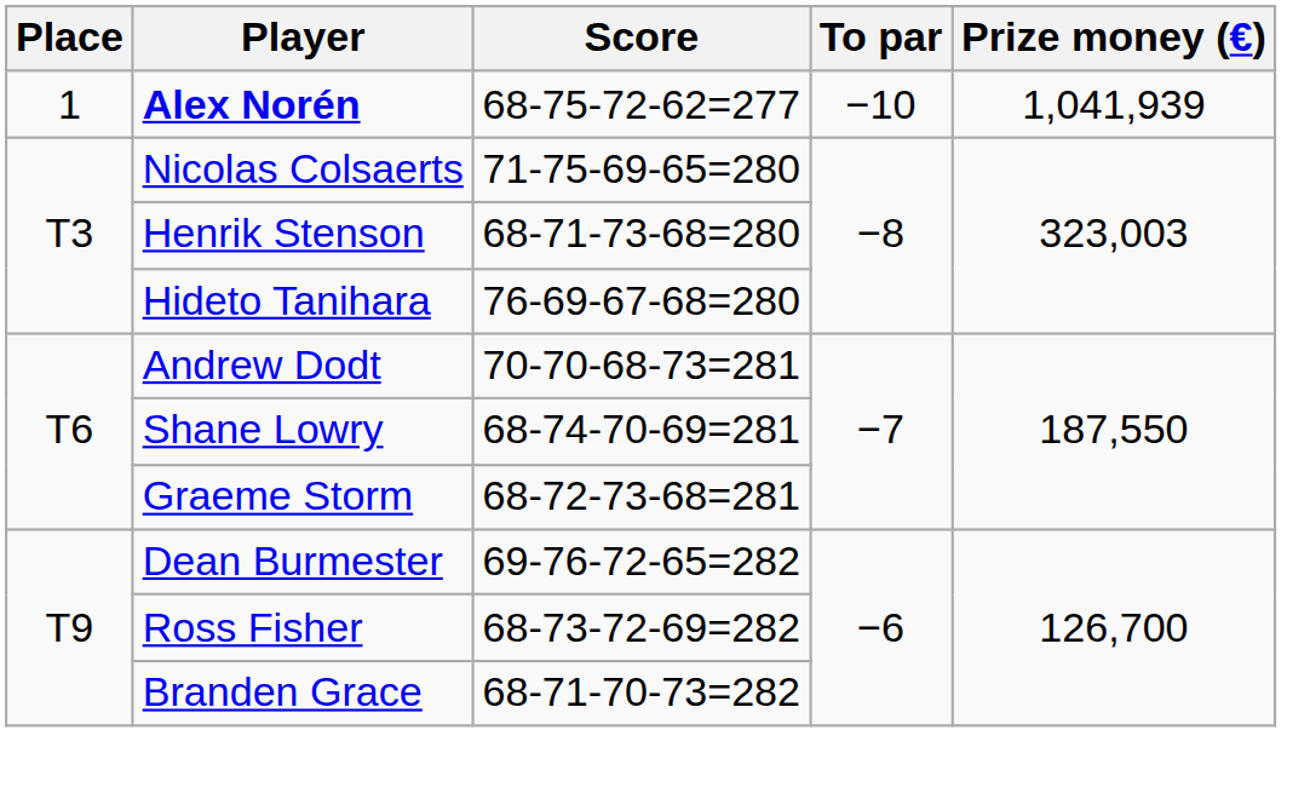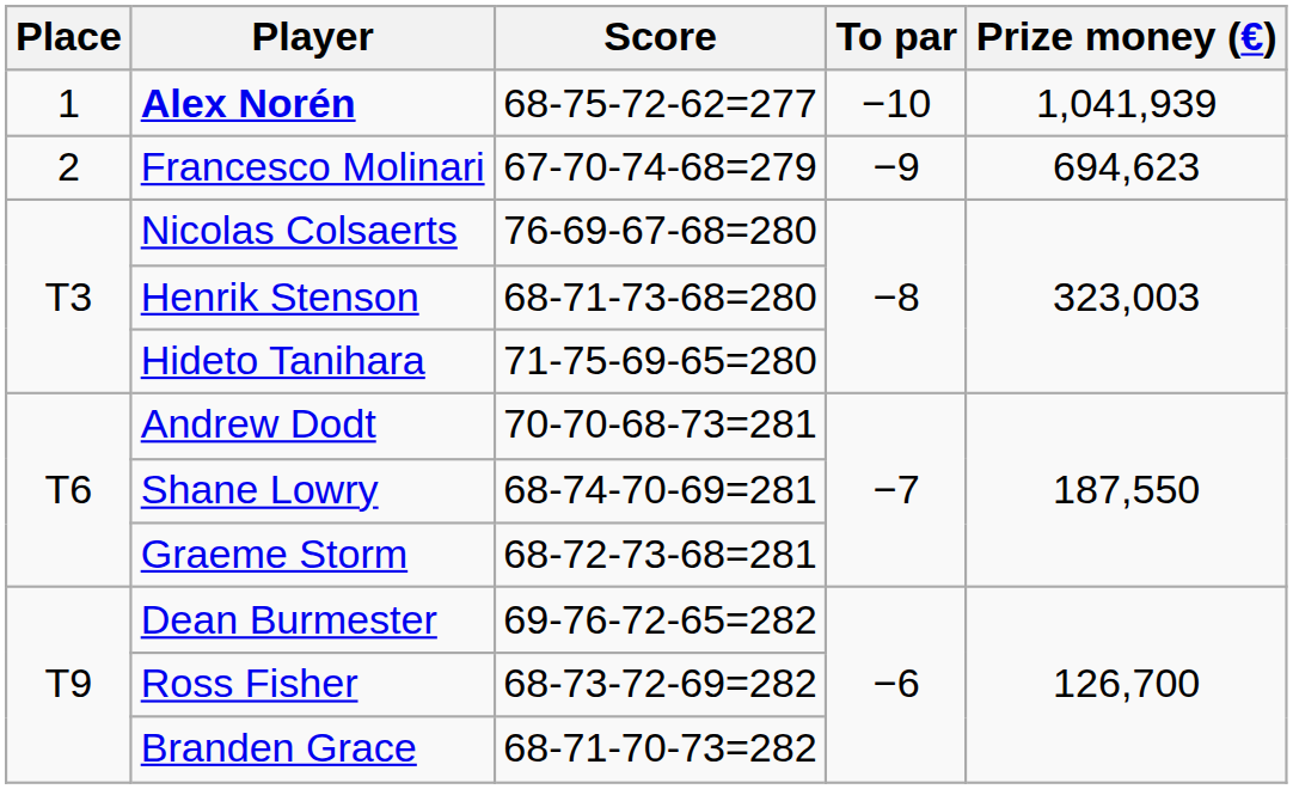+ row: 2 | Francesco Molinari | 67-70-74-68=279 | −9 | 694,623
Nicolas Colsaerts | Score: 71-75-69-65=280 -> 76-69-67-68=280
Hideto Tanihara | Score: 76-69-67-68=280 -> 71-75-69-65=280
